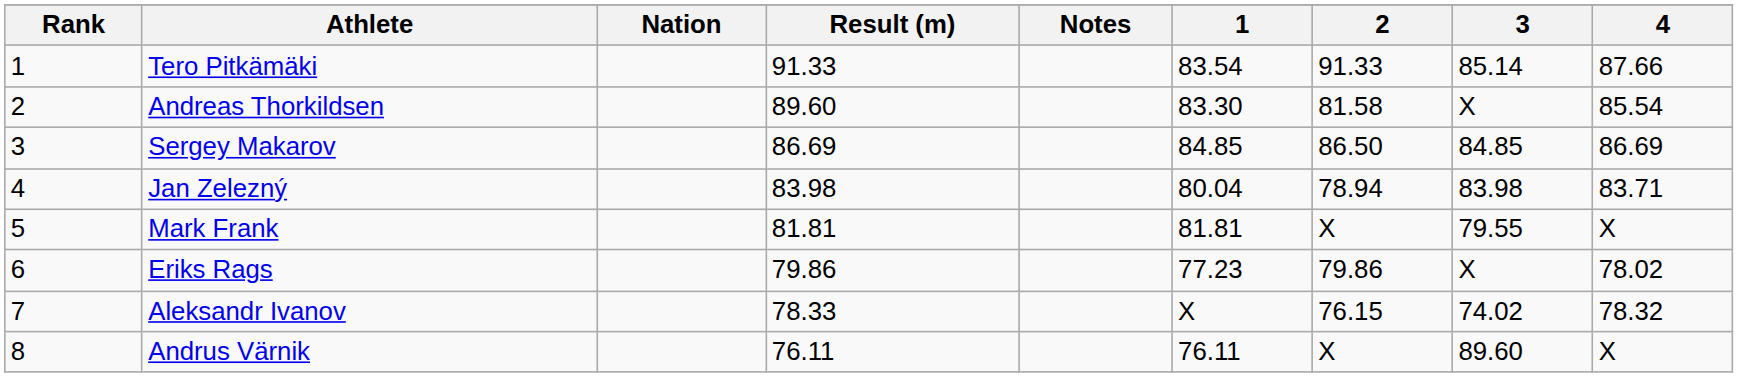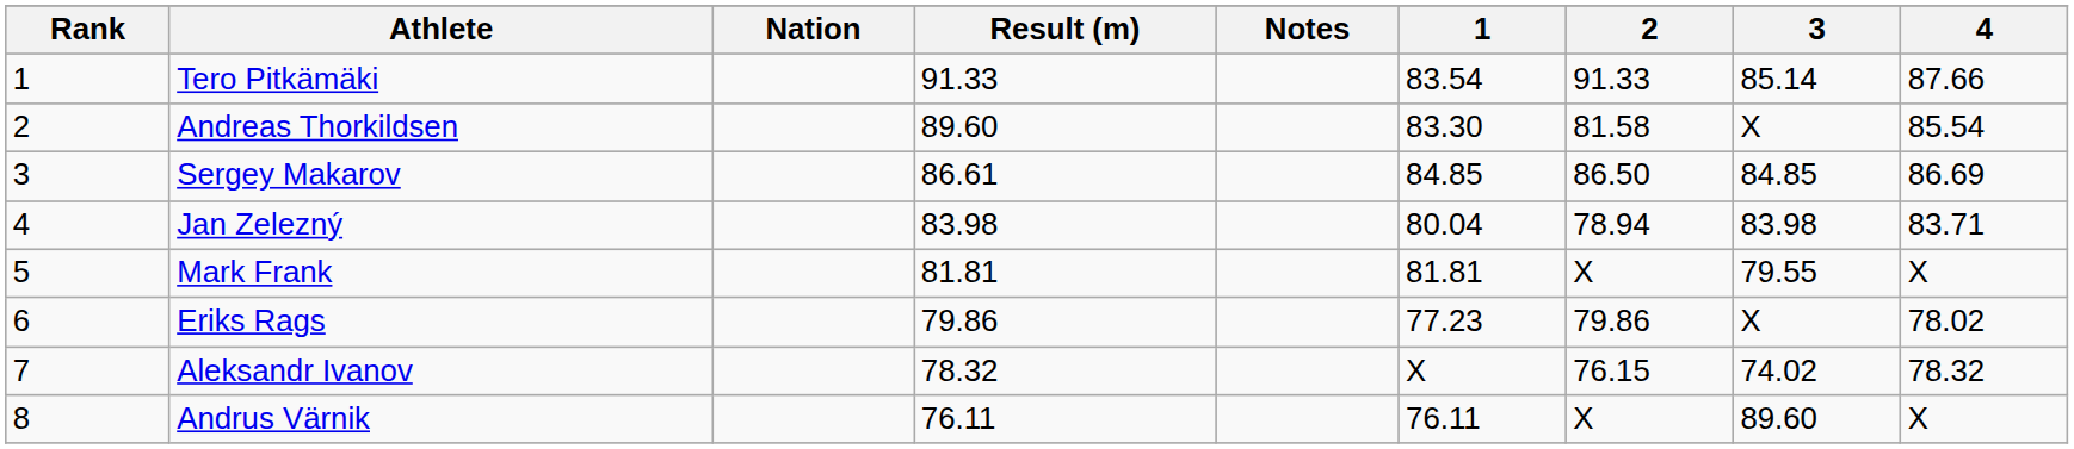Sergey Makarov | Result (m): 86.69 -> 86.61
Aleksandr Ivanov | Result (m): 78.33 -> 78.32
